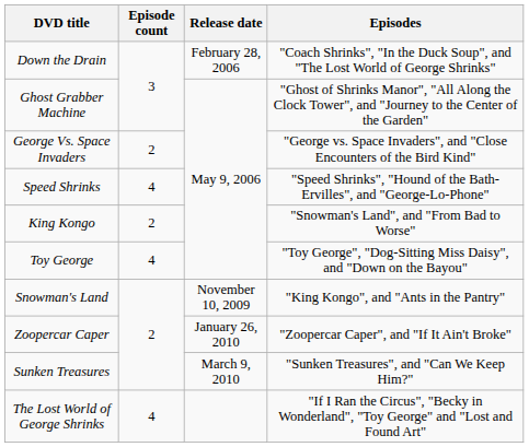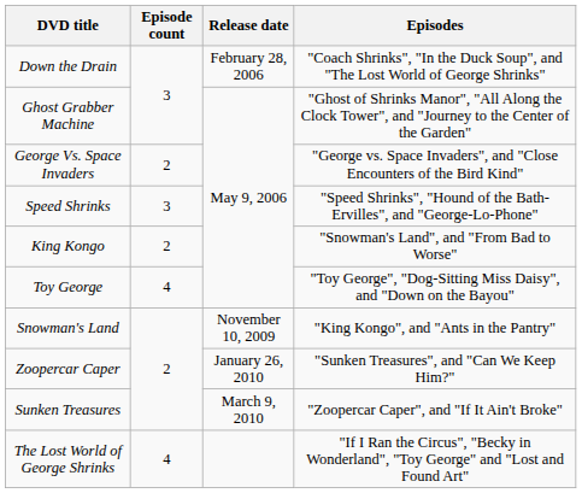Speed Shrinks | Episode count: 4 -> 3
Zoopercar Caper | Episodes: "Zoopercar Caper", and "If It Ain't Broke" -> "Sunken Treasures", and "Can We Keep Him?"
Sunken Treasures | Episodes: "Sunken Treasures", and "Can We Keep Him?" -> "Zoopercar Caper", and "If It Ain't Broke"
